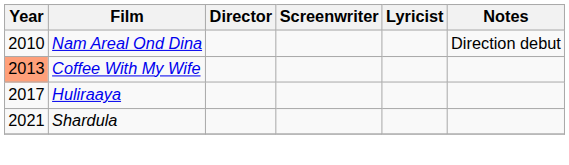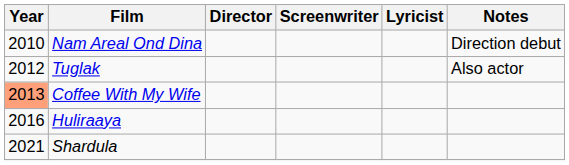+ row: 2012 | Tuglak | Also actor
Huliraaya | Year: 2017 -> 2016
